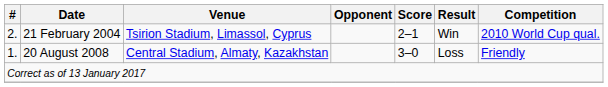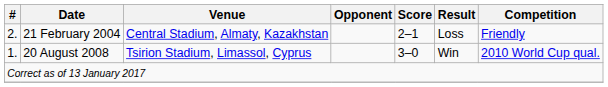21 February 2004 | Venue: Tsirion Stadium, Limassol, Cyprus -> Central Stadium, Almaty, Kazakhstan
21 February 2004 | Result: Win -> Loss
21 February 2004 | Competition: 2010 World Cup qual. -> Friendly
20 August 2008 | Venue: Central Stadium, Almaty, Kazakhstan -> Tsirion Stadium, Limassol, Cyprus
20 August 2008 | Result: Loss -> Win
20 August 2008 | Competition: Friendly -> 2010 World Cup qual.
